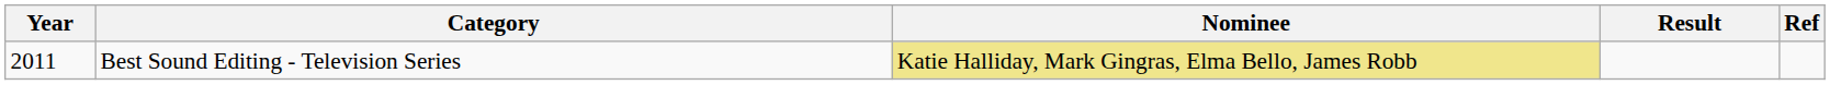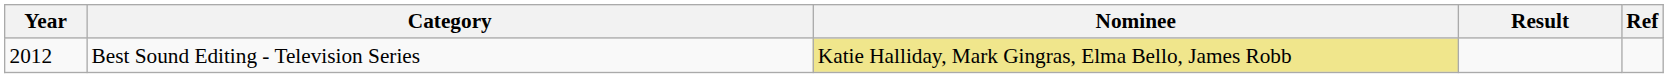Best Sound Editing - Television Series | Year: 2011 -> 2012
